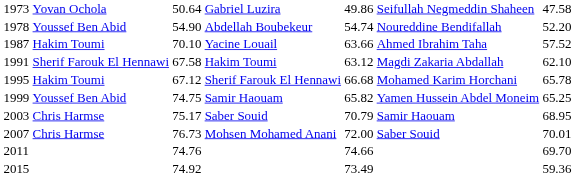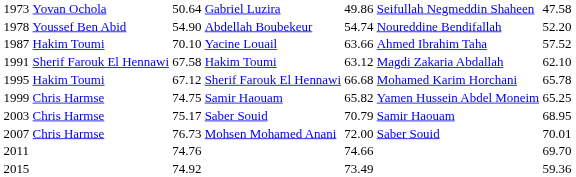1999 | column 2: Youssef Ben Abid -> Chris Harmse
